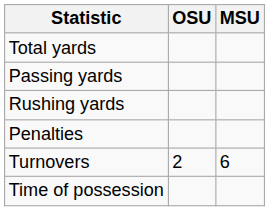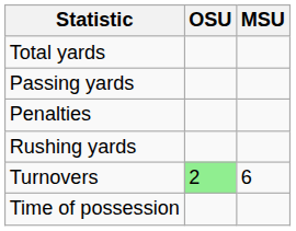rows swapped: Rushing yards <-> Penalties
Turnovers | OSU: no background -> lightgreen background
